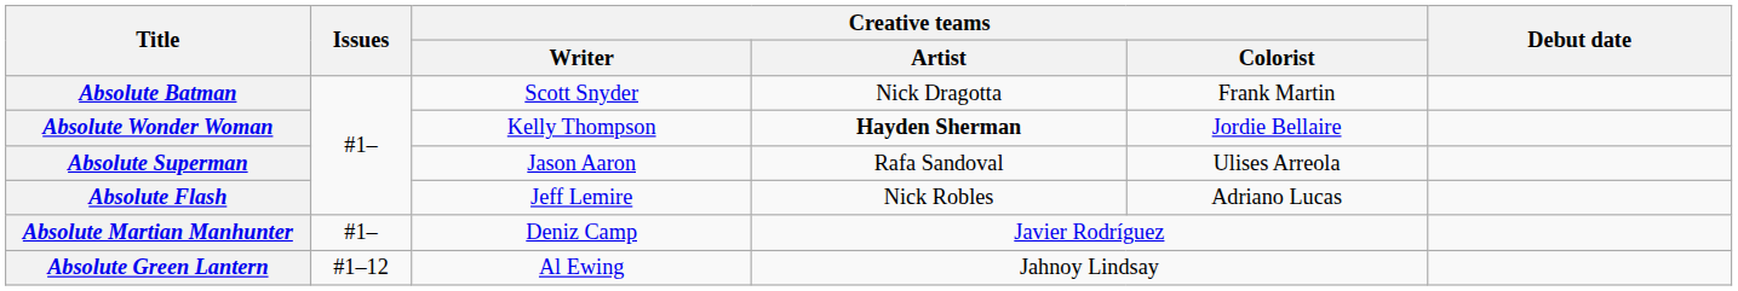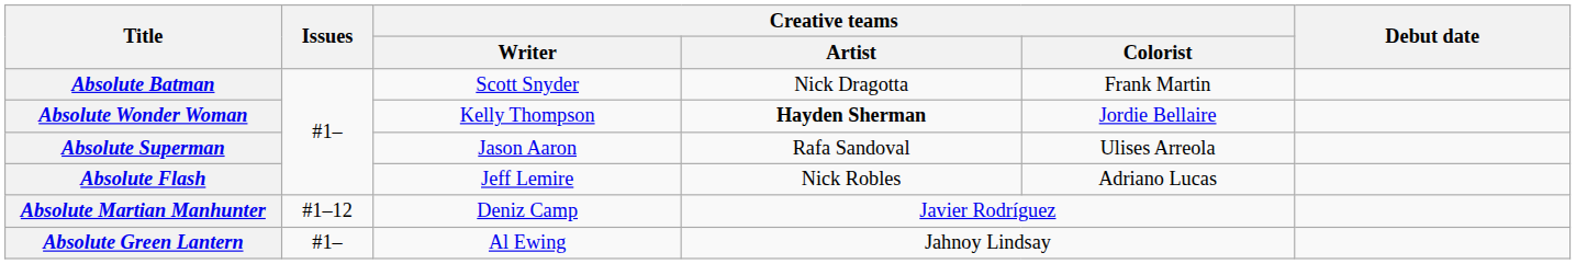Absolute Martian Manhunter | Issues: #1– -> #1–12
Absolute Green Lantern | Issues: #1–12 -> #1–
